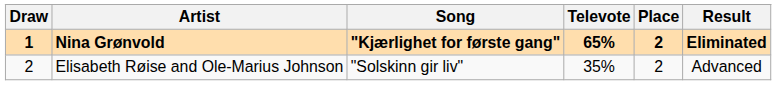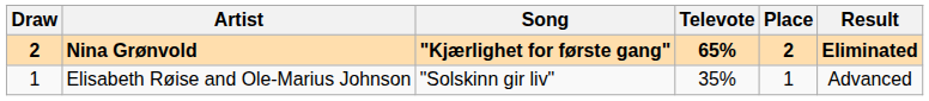Nina Grønvold | Draw: 1 -> 2
Elisabeth Røise and Ole-Marius Johnson | Draw: 2 -> 1
Elisabeth Røise and Ole-Marius Johnson | Place: 2 -> 1
